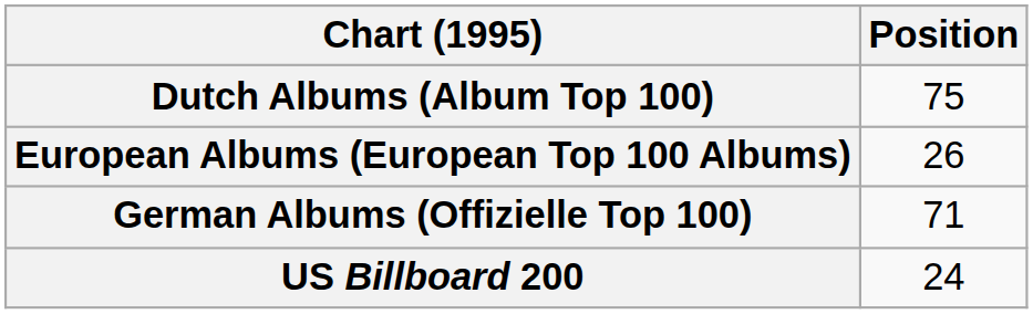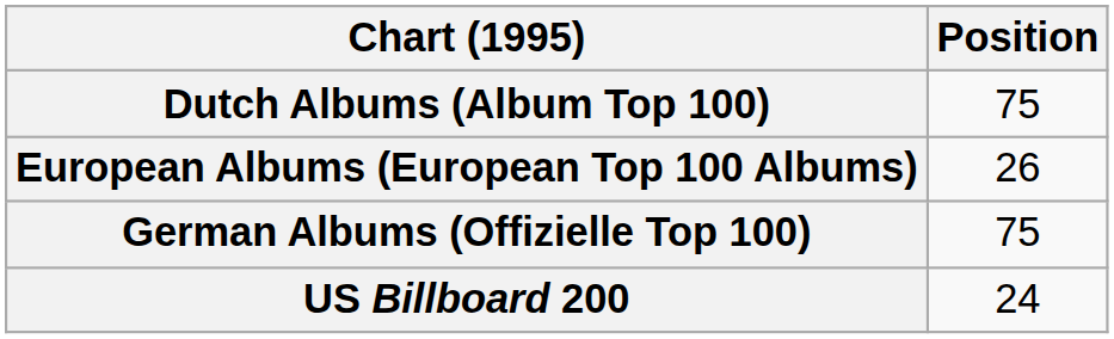German Albums (Offizielle Top 100) | Position: 71 -> 75
